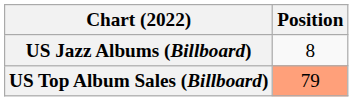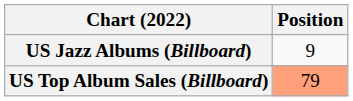US Jazz Albums (Billboard) | Position: 8 -> 9
